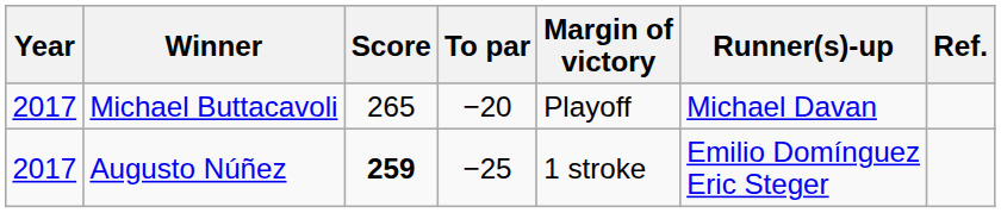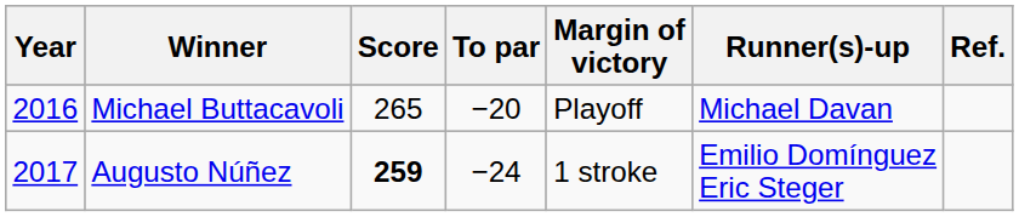Michael Buttacavoli | Year: 2017 -> 2016
Augusto Núñez | To par: −25 -> −24
